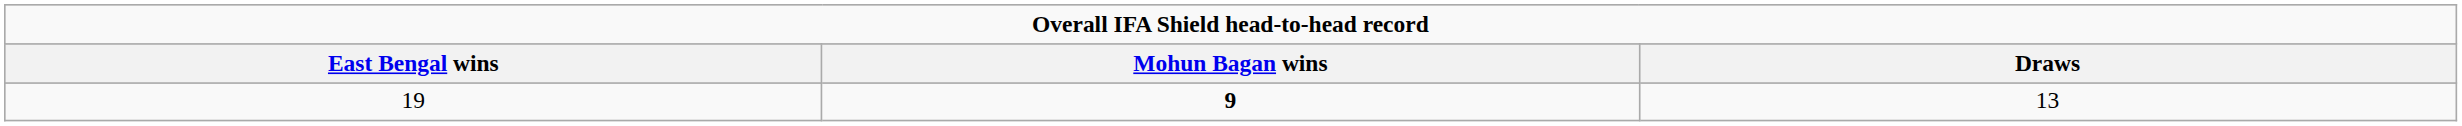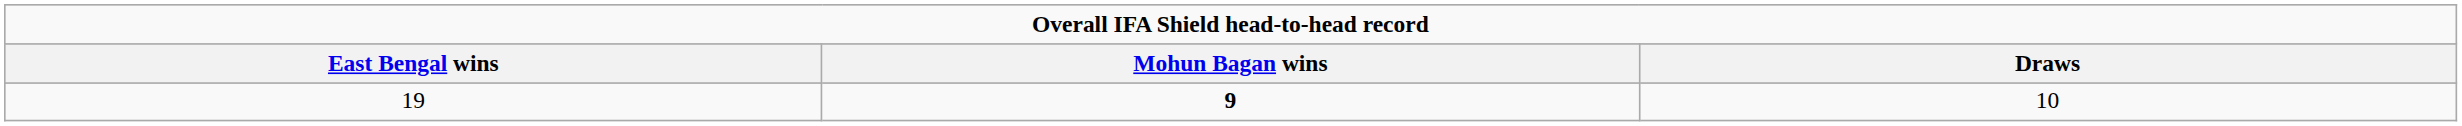19 | Draws: 13 -> 10
